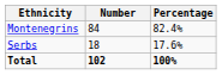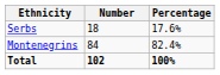rows swapped: Montenegrins <-> Serbs
